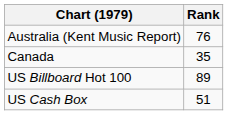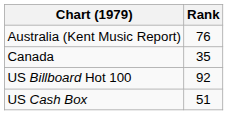US Billboard Hot 100 | Rank: 89 -> 92
